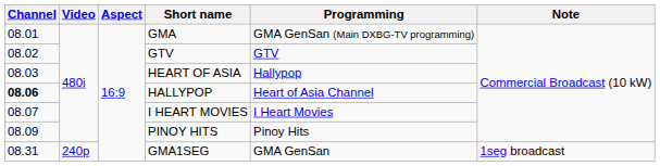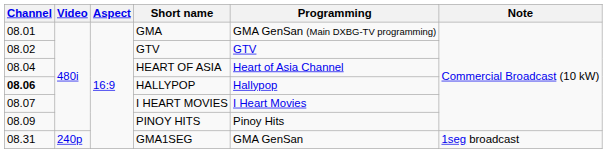HEART OF ASIA | Channel: 08.03 -> 08.04
HEART OF ASIA | Programming: Hallypop -> Heart of Asia Channel
HALLYPOP | Programming: Heart of Asia Channel -> Hallypop
